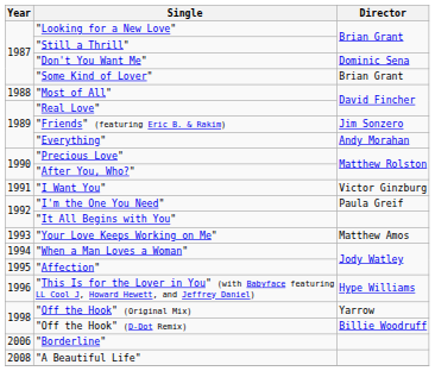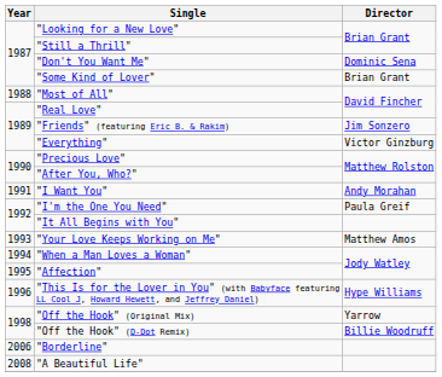"Everything" | Director: Andy Morahan -> Victor Ginzburg
"I Want You" | Director: Victor Ginzburg -> Andy Morahan
